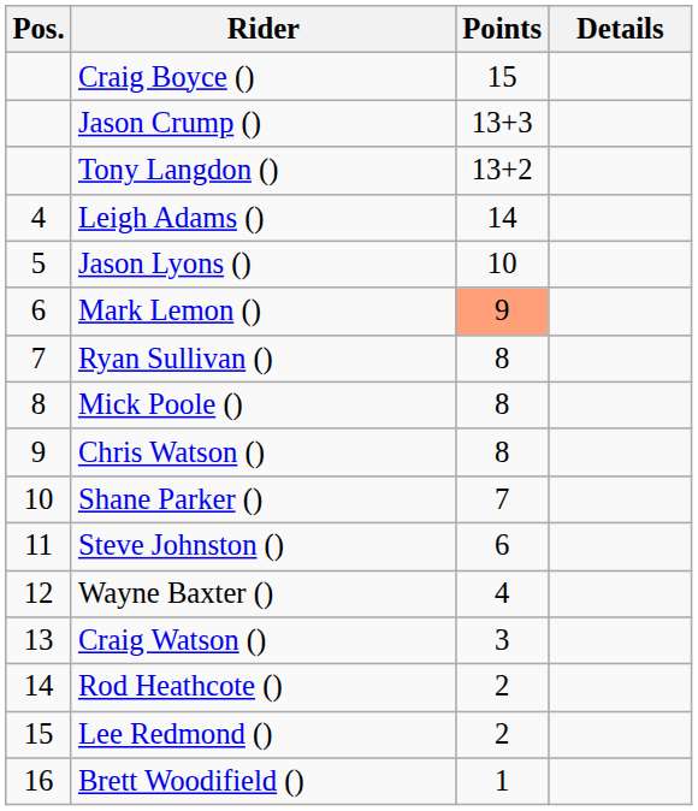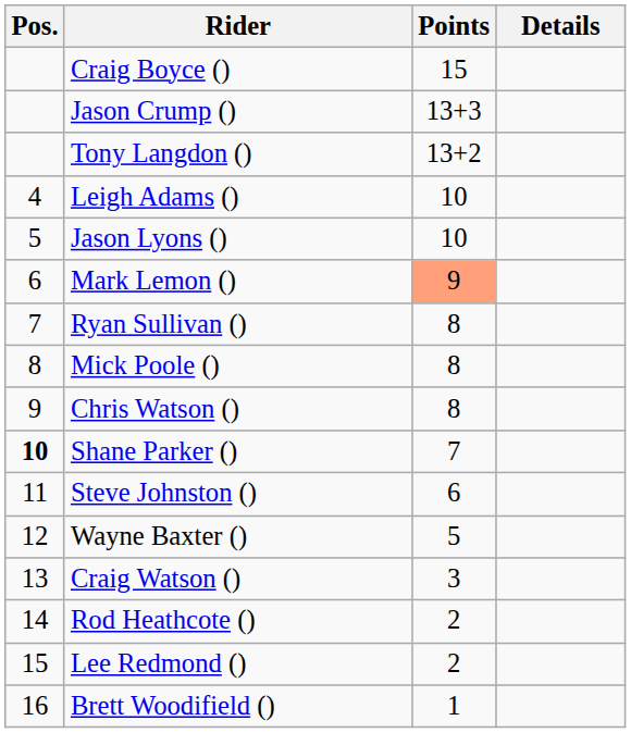Leigh Adams () | Points: 14 -> 10
Shane Parker () | Pos.: normal -> bold
Wayne Baxter () | Points: 4 -> 5
